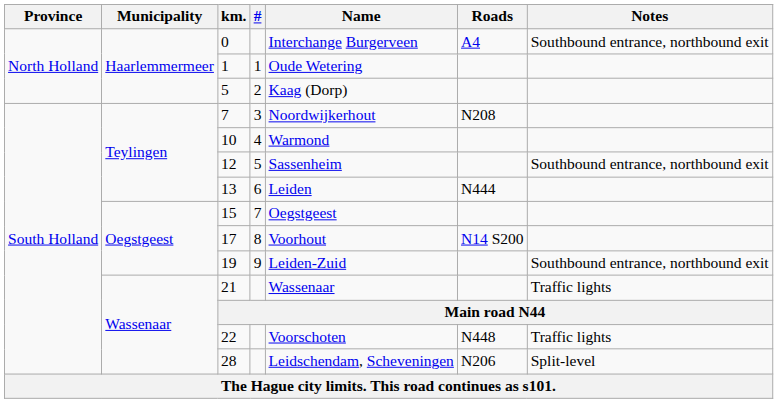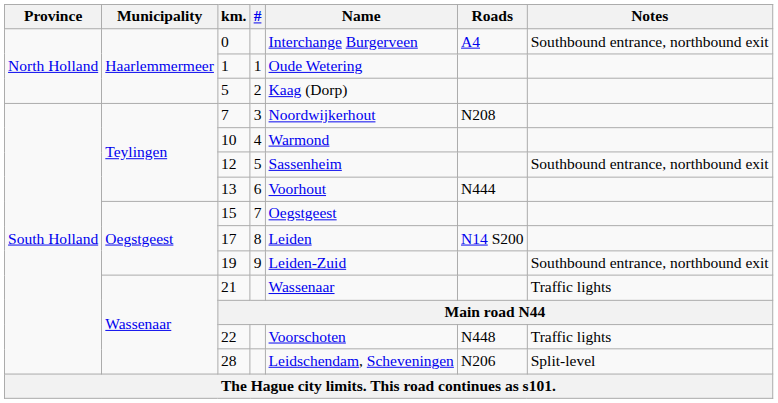13 | Name: Leiden -> Voorhout
17 | Name: Voorhout -> Leiden
